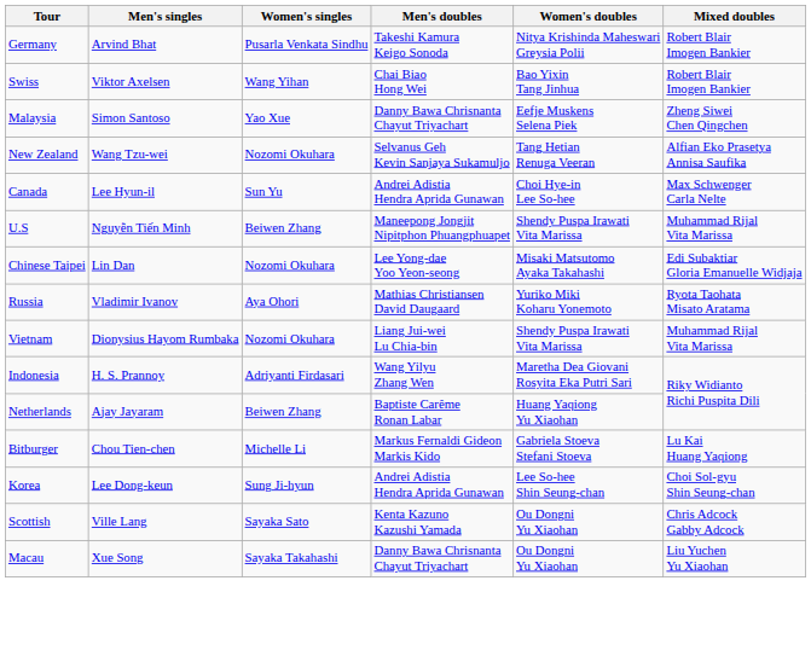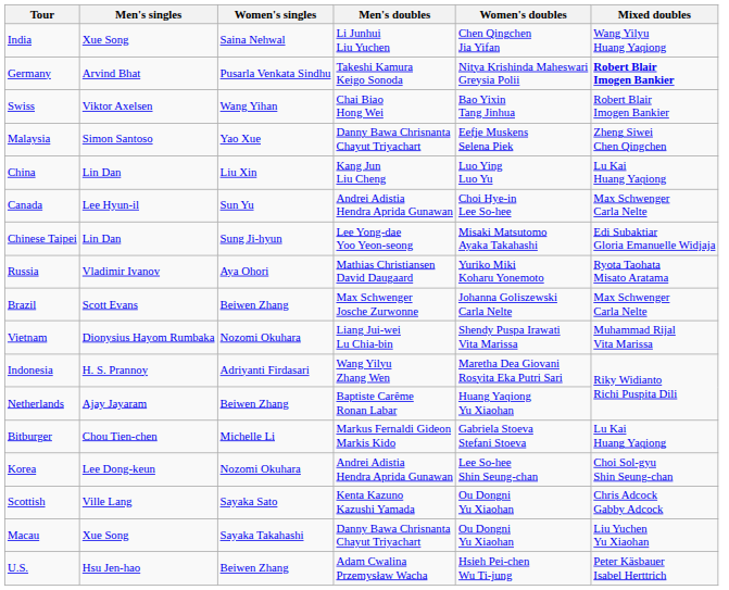+ row: India | Xue Song | Saina Nehwal | Li Junhui Liu Yuchen | Chen Qingchen Jia Yifan | Wang Yilyu Huang Yaqiong
Germany | Mixed doubles: normal -> bold
- row: New Zealand | Wang Tzu-wei | Nozomi Okuhara | Selvanus Geh Kevin Sanjaya Sukamuljo | Tang Hetian Renuga Veeran | Alfian Eko Prasetya Annisa Saufika
+ row: China | Lin Dan | Liu Xin | Kang Jun Liu Cheng | Luo Ying Luo Yu | Lu Kai Huang Yaqiong
- row: U.S | Nguyễn Tiến Minh | Beiwen Zhang | Maneepong Jongjit Nipitphon Phuangphuapet | Shendy Puspa Irawati Vita Marissa | Muhammad Rijal Vita Marissa
Chinese Taipei | Women's singles: Nozomi Okuhara -> Sung Ji-hyun
+ row: Brazil | Scott Evans | Beiwen Zhang | Max Schwenger Josche Zurwonne | Johanna Goliszewski Carla Nelte | Max Schwenger Carla Nelte
Korea | Women's singles: Sung Ji-hyun -> Nozomi Okuhara
+ row: U.S. | Hsu Jen-hao | Beiwen Zhang | Adam Cwalina Przemysław Wacha | Hsieh Pei-chen Wu Ti-jung | Peter Käsbauer Isabel Herttrich
